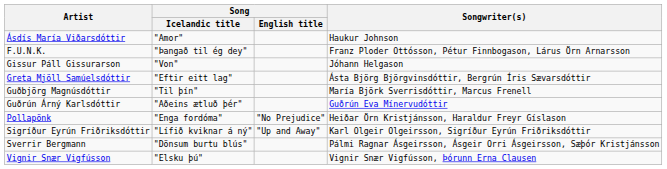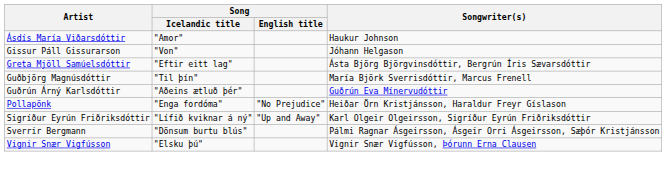- row: F.U.N.K. | "Þangað til ég dey" | Franz Ploder Ottósson, Pétur Finnbogason, Lárus Örn Arnarsson
